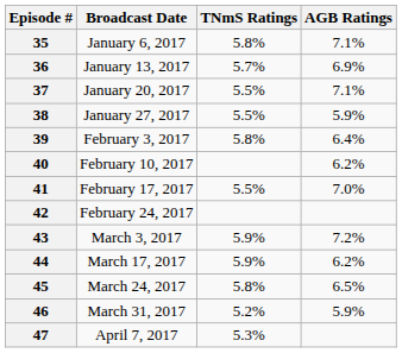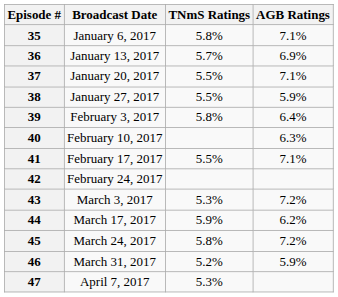40 | AGB Ratings: 6.2% -> 6.3%
41 | AGB Ratings: 7.0% -> 7.1%
43 | TNmS Ratings: 5.9% -> 5.3%
45 | AGB Ratings: 6.5% -> 7.2%
